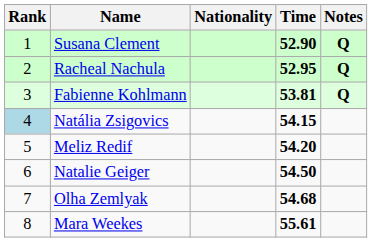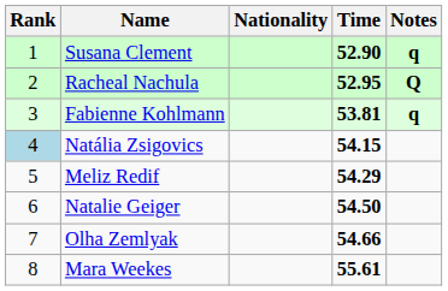Susana Clement | Notes: Q -> q
Fabienne Kohlmann | Notes: Q -> q
Meliz Redif | Time: 54.20 -> 54.29
Olha Zemlyak | Time: 54.68 -> 54.66
